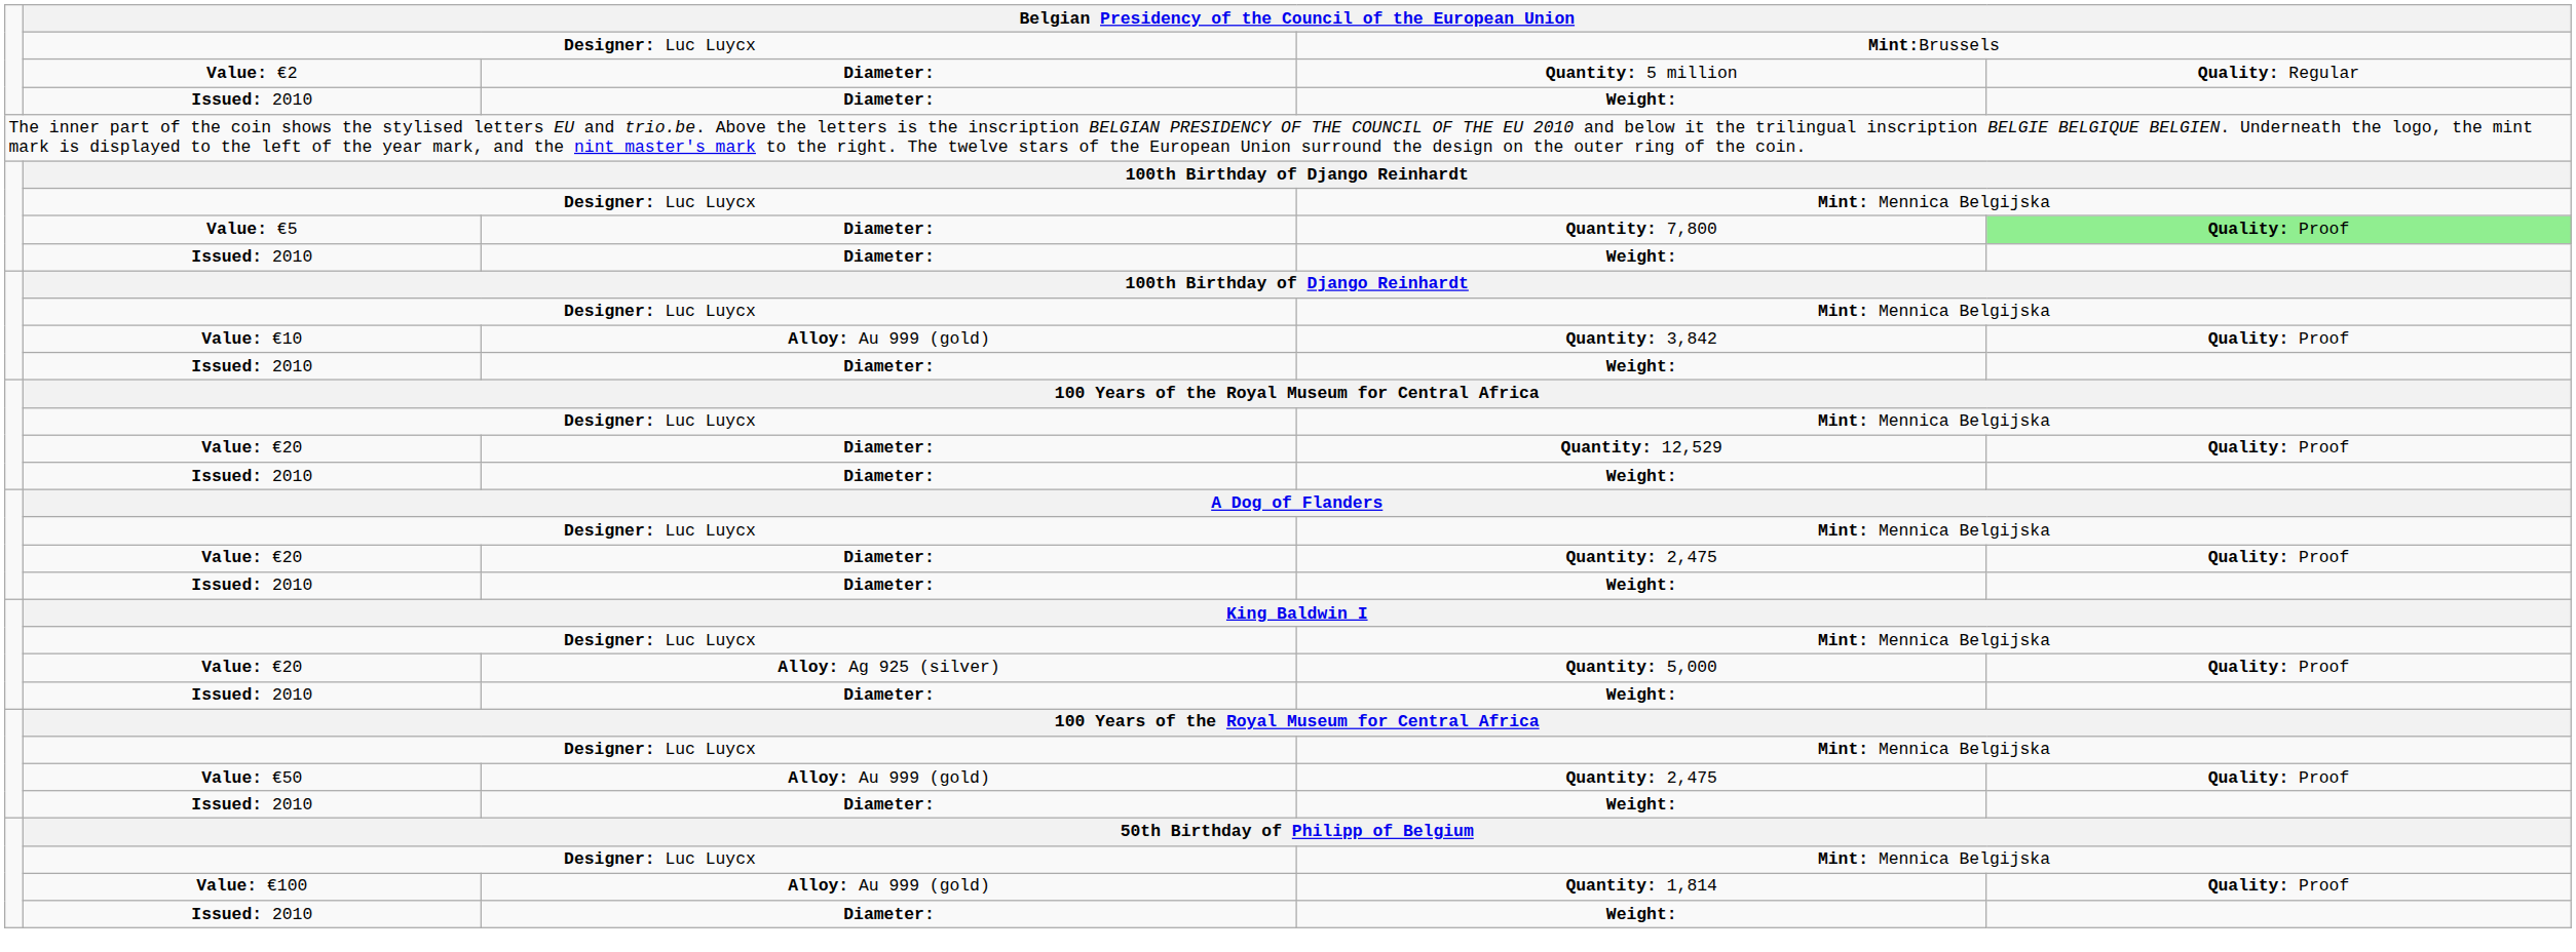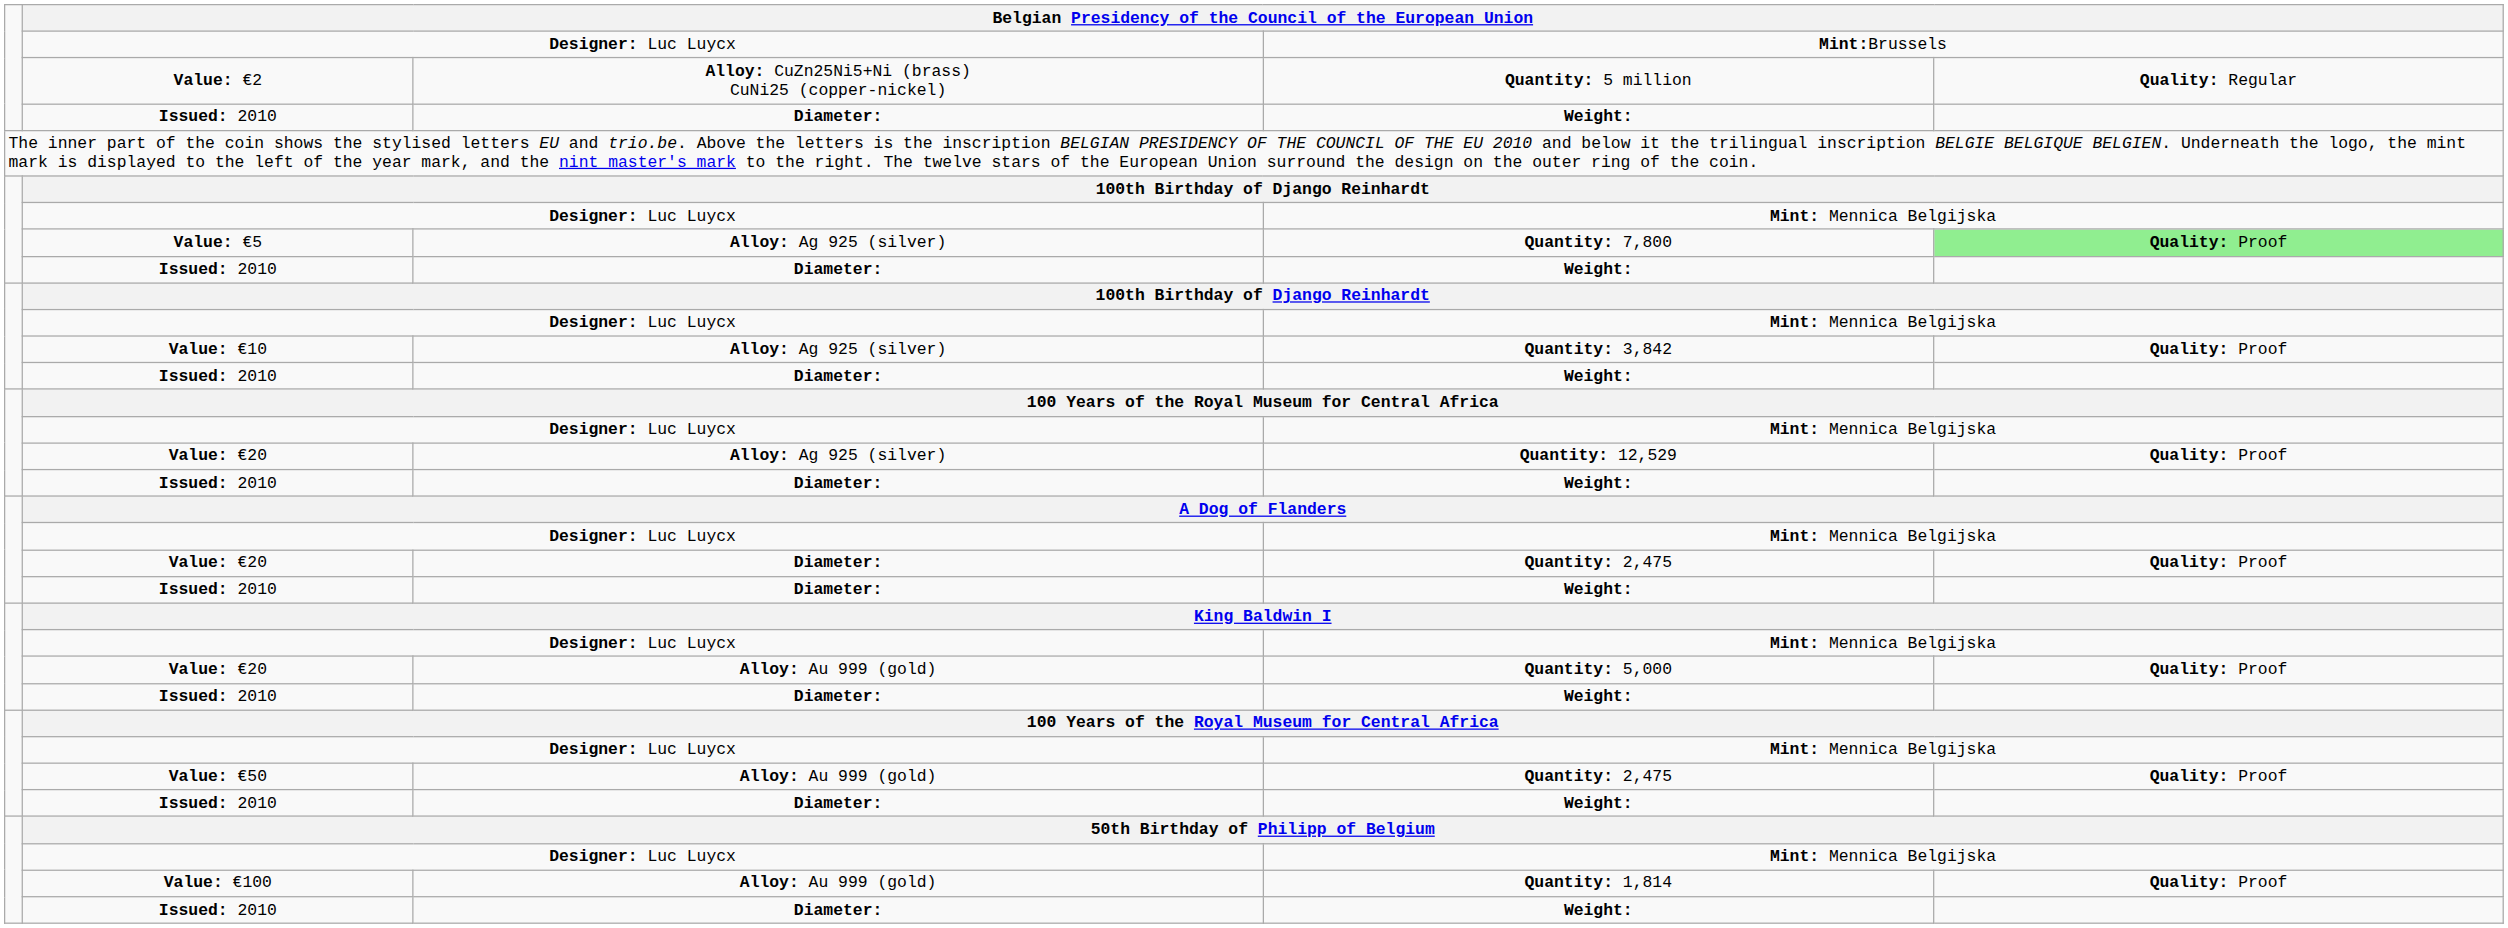Quantity: 5 million | column 3: Diameter: -> Alloy: CuZn25Ni5+Ni (brass) CuNi25 (copper-nickel)
Quantity: 7,800 | column 3: Diameter: -> Alloy: Ag 925 (silver)
Quantity: 3,842 | column 3: Alloy: Au 999 (gold) -> Alloy: Ag 925 (silver)
Quantity: 12,529 | column 3: Diameter: -> Alloy: Ag 925 (silver)
Quantity: 5,000 | column 3: Alloy: Ag 925 (silver) -> Alloy: Au 999 (gold)
